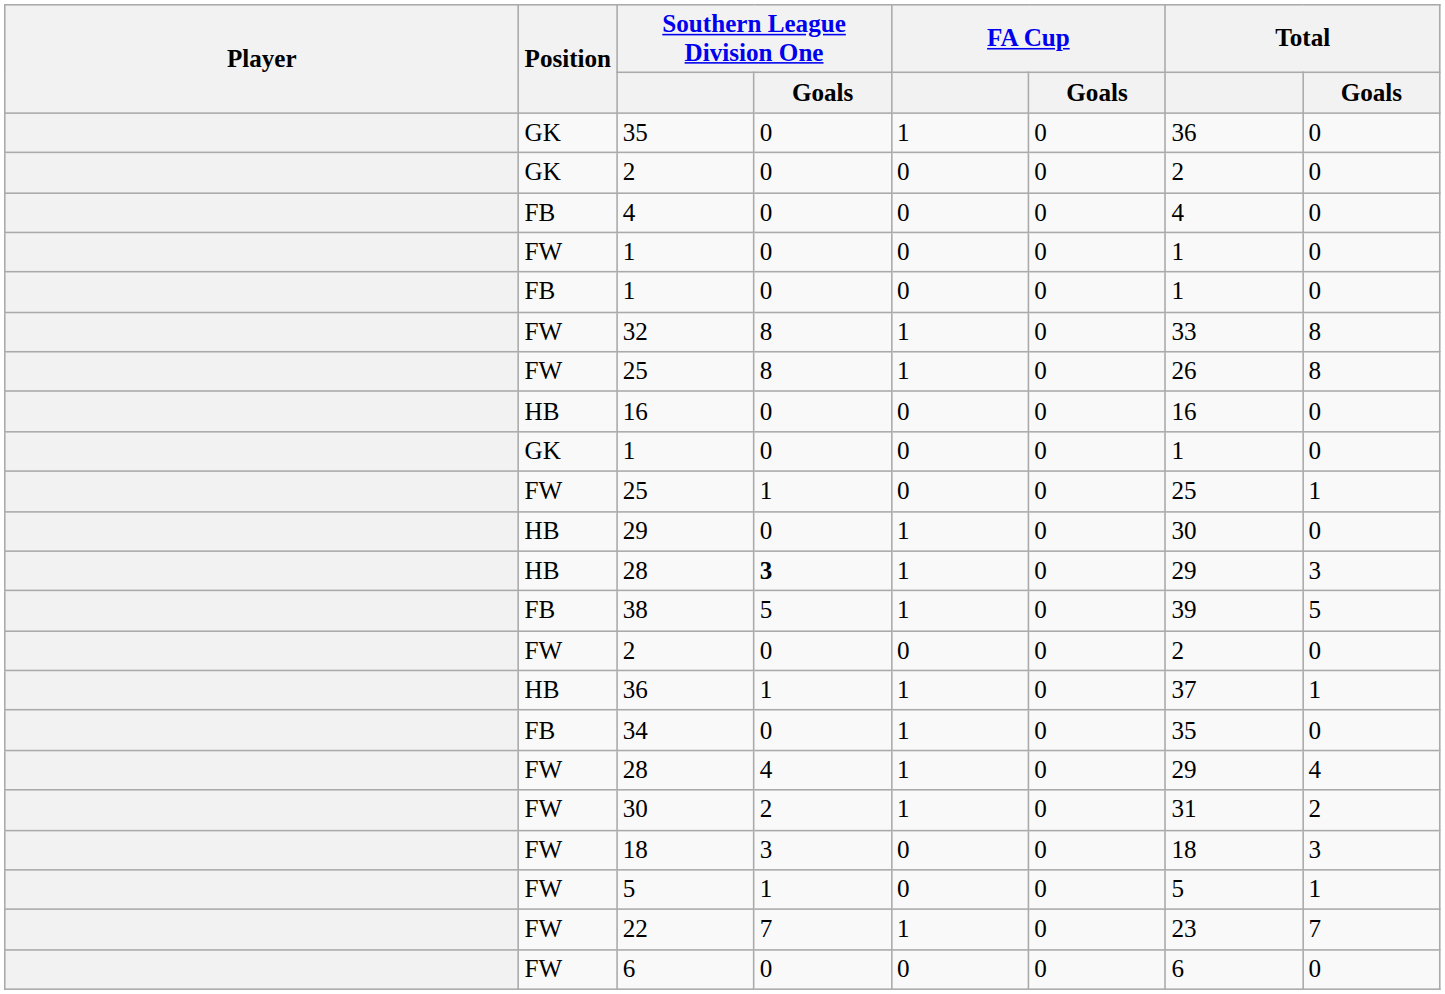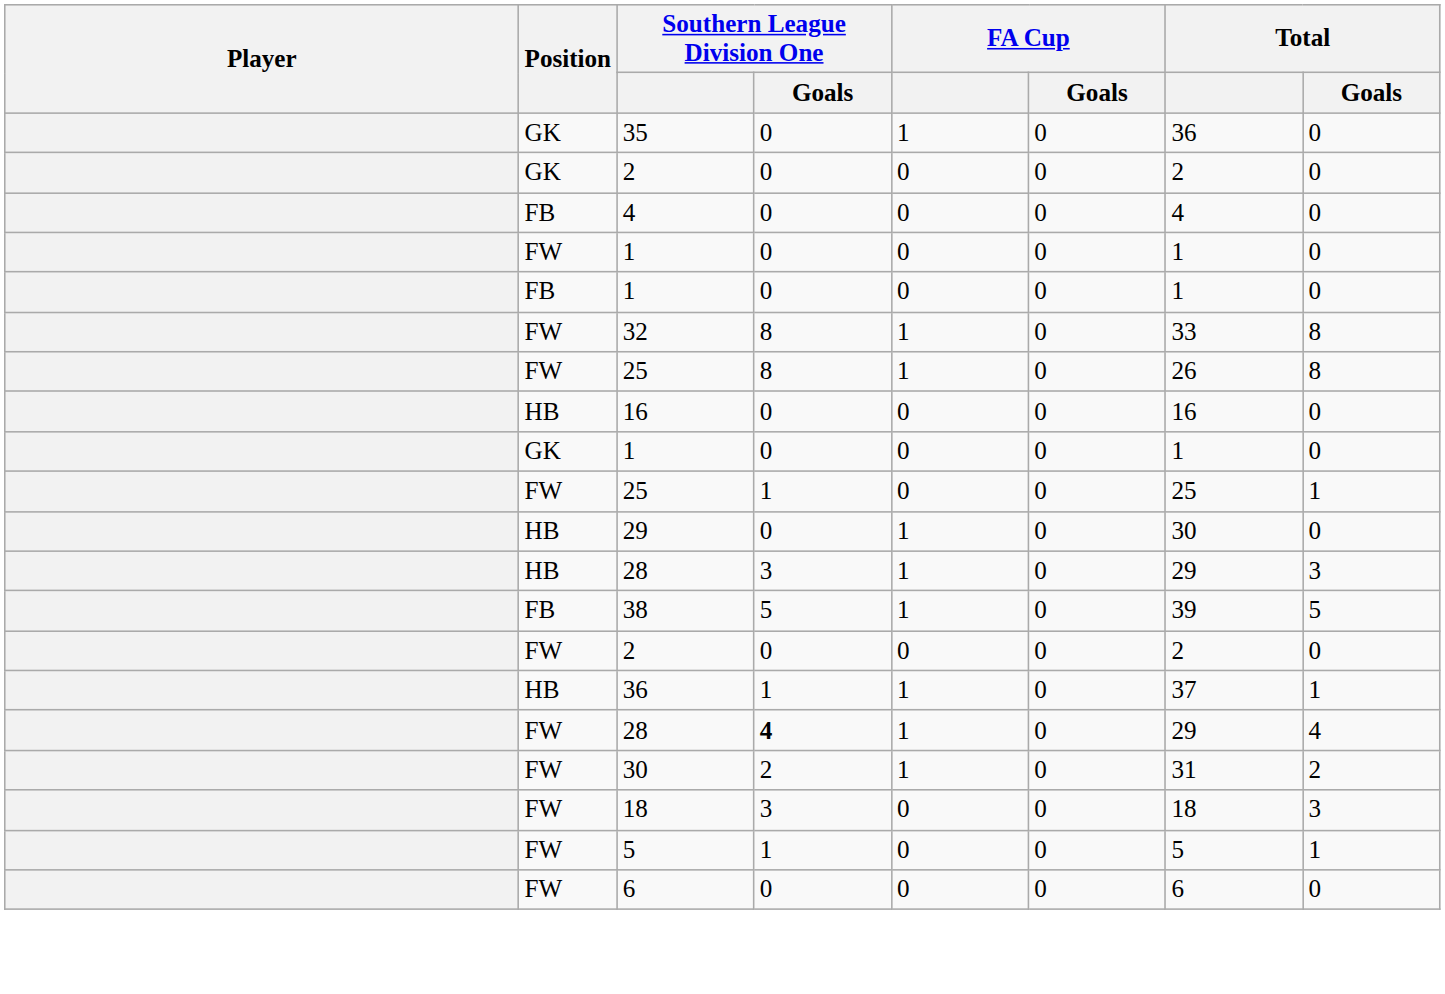HB / 28 | Southern League Division One / Goals: bold -> normal
- row: FB | 34 | 0 | 1 | 0 | 35 | 0
FW / 28 | Southern League Division One / Goals: normal -> bold
- row: FW | 22 | 7 | 1 | 0 | 23 | 7
